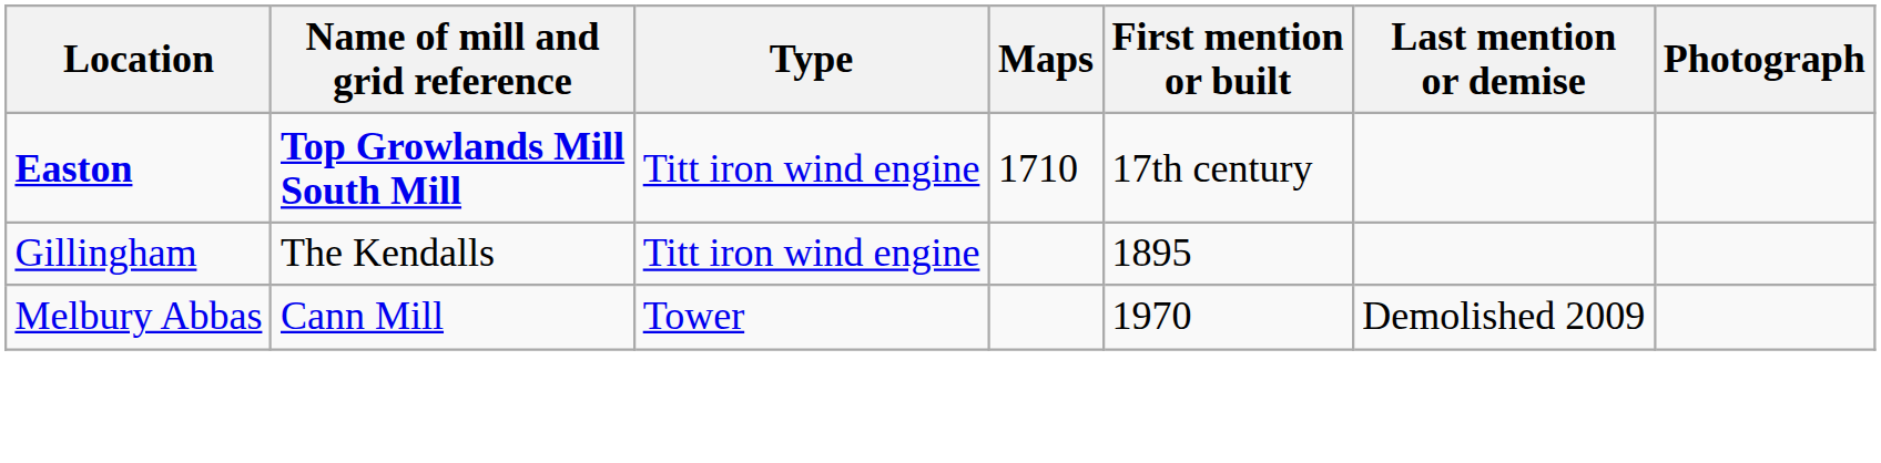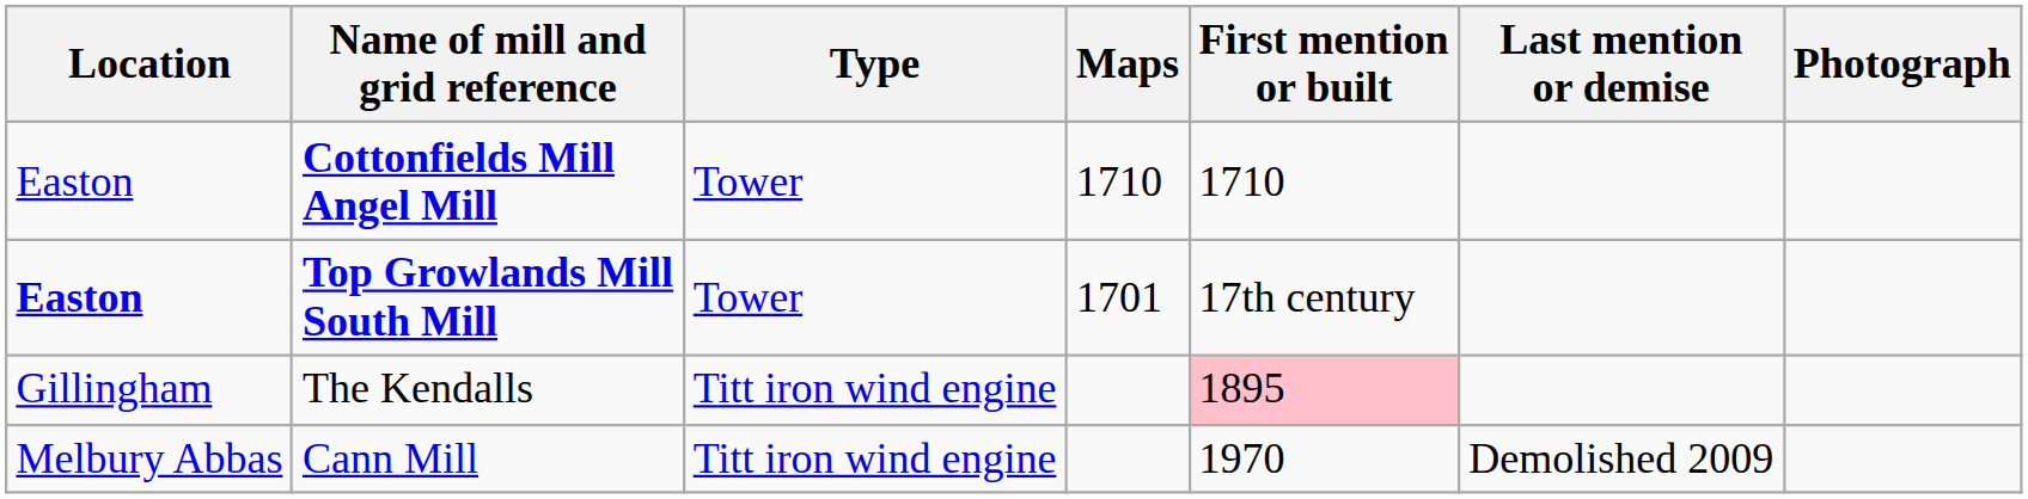+ row: Easton | Cottonfields Mill Angel Mill | Tower | 1710 | 1710
Top Growlands Mill South Mill | Type: Titt iron wind engine -> Tower
Top Growlands Mill South Mill | Maps: 1710 -> 1701
The Kendalls | First mention or built: no background -> pink background
Cann Mill | Type: Tower -> Titt iron wind engine
